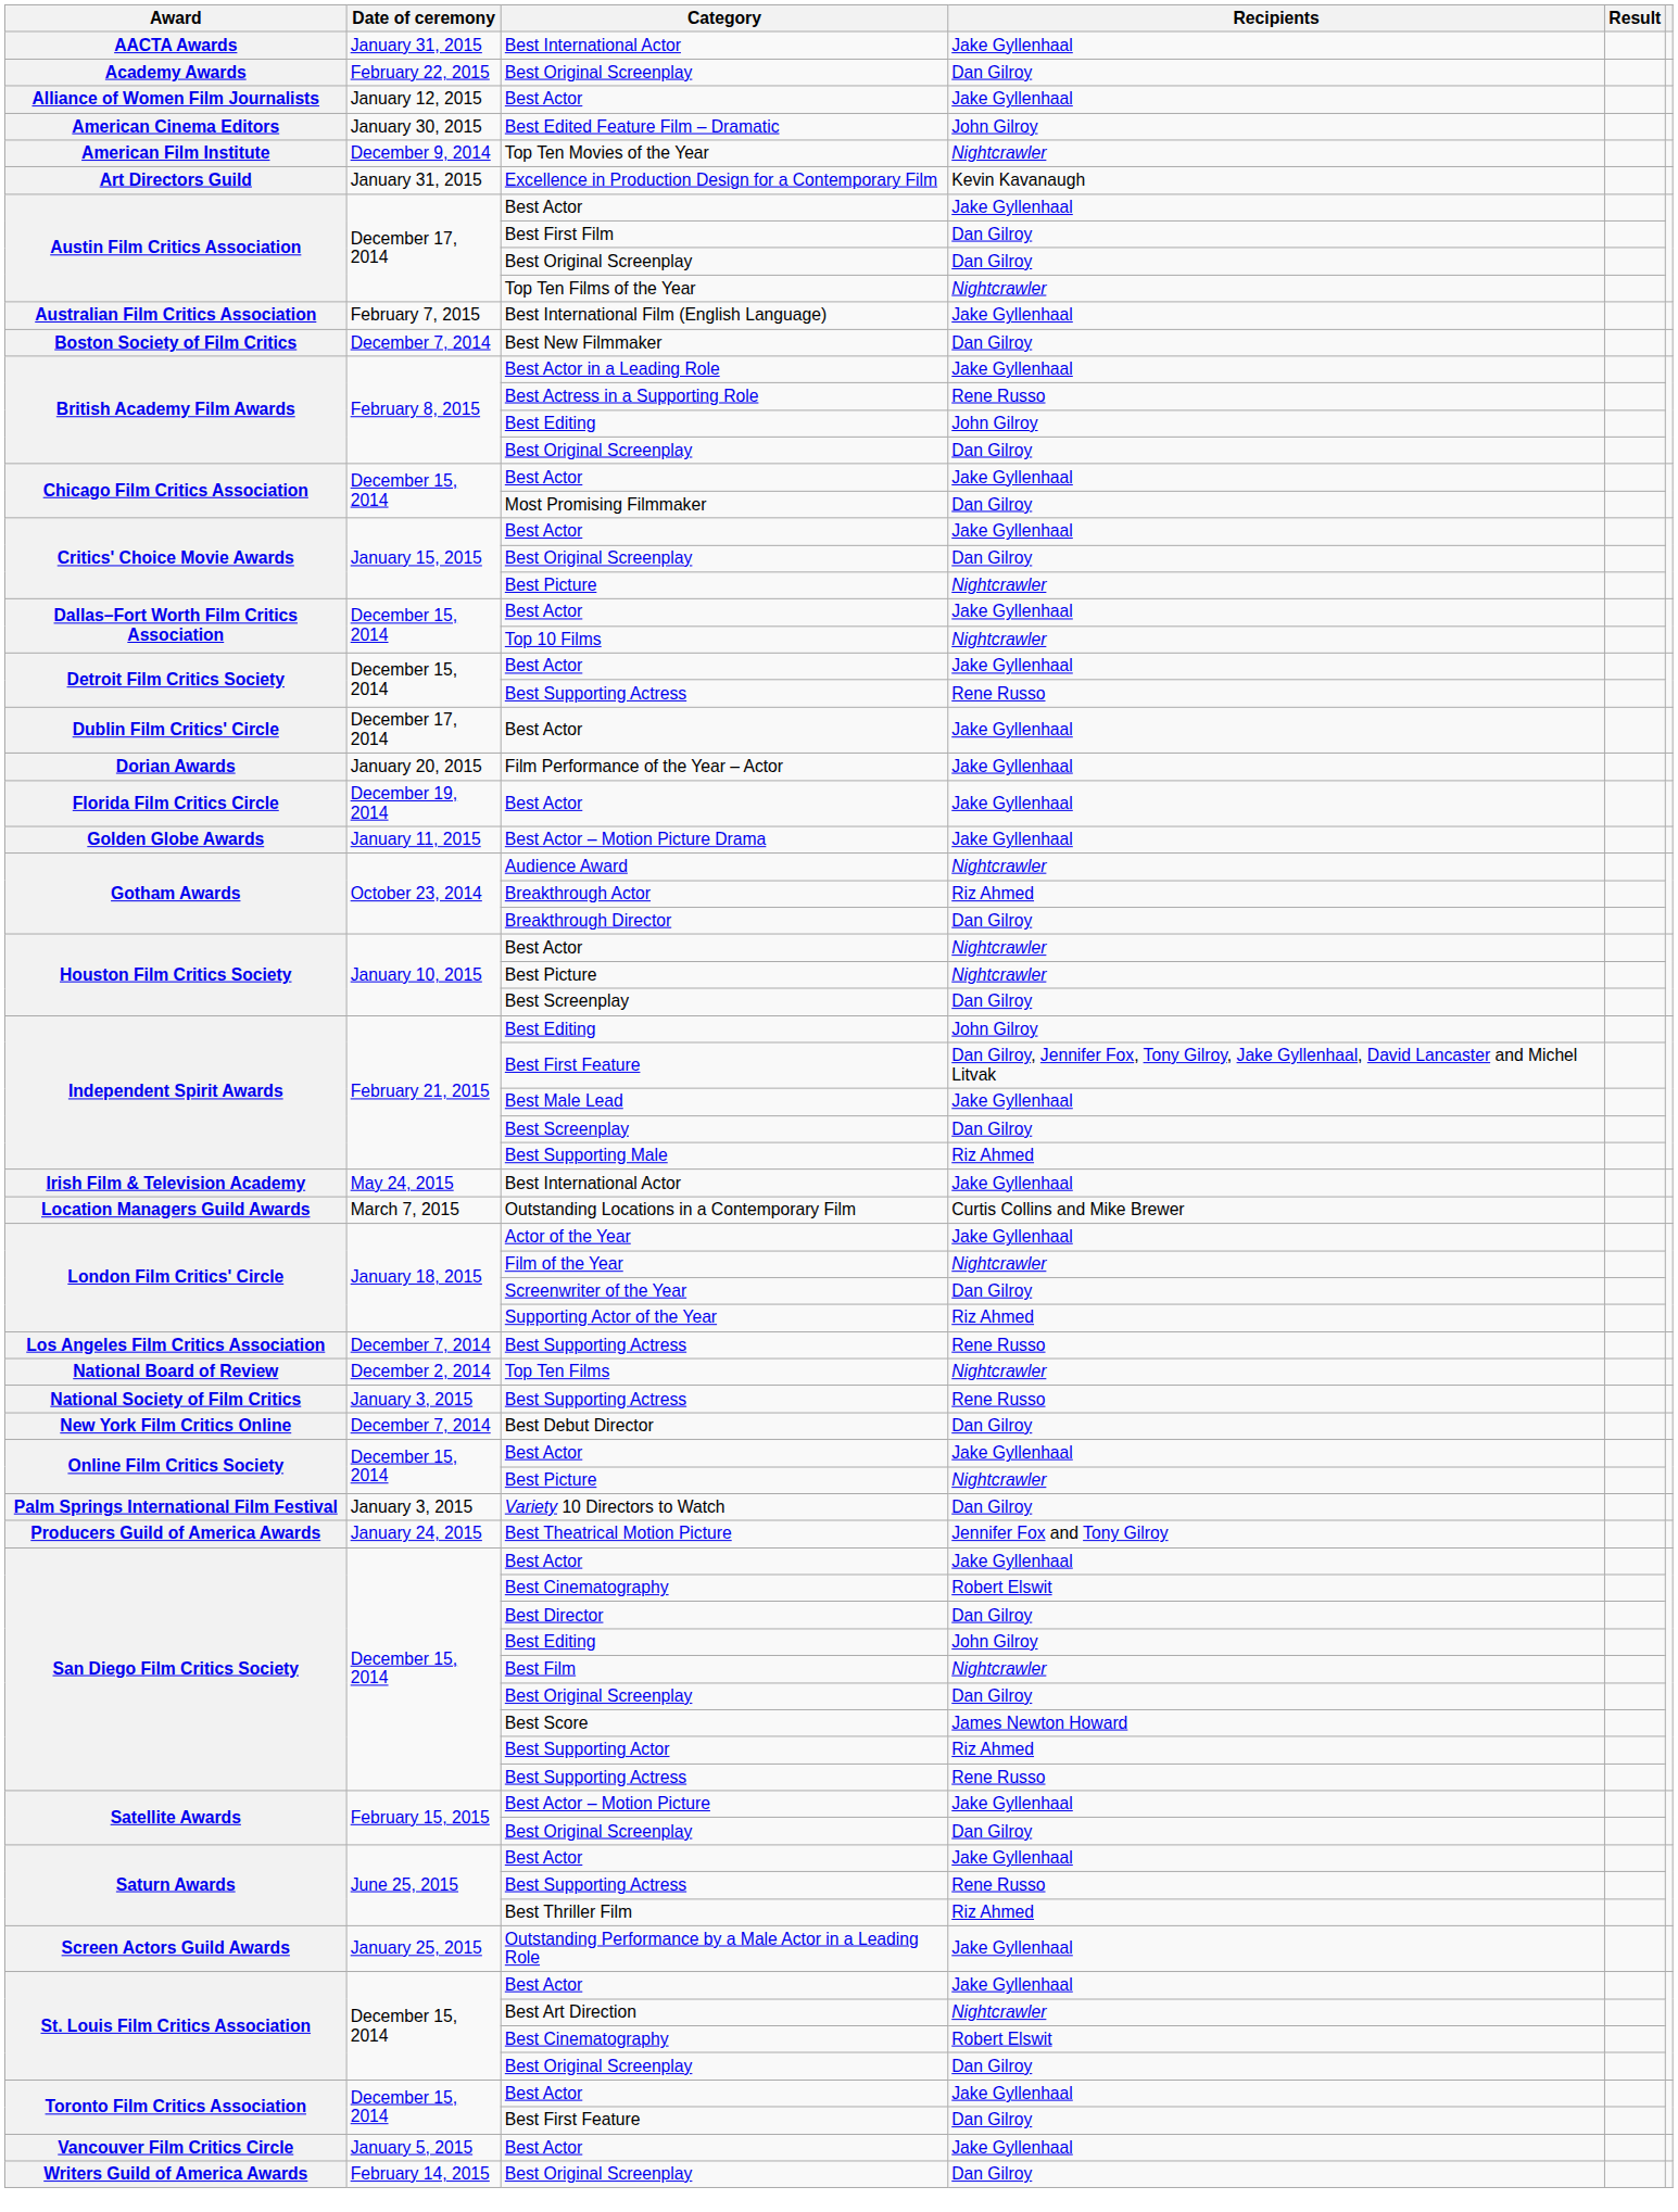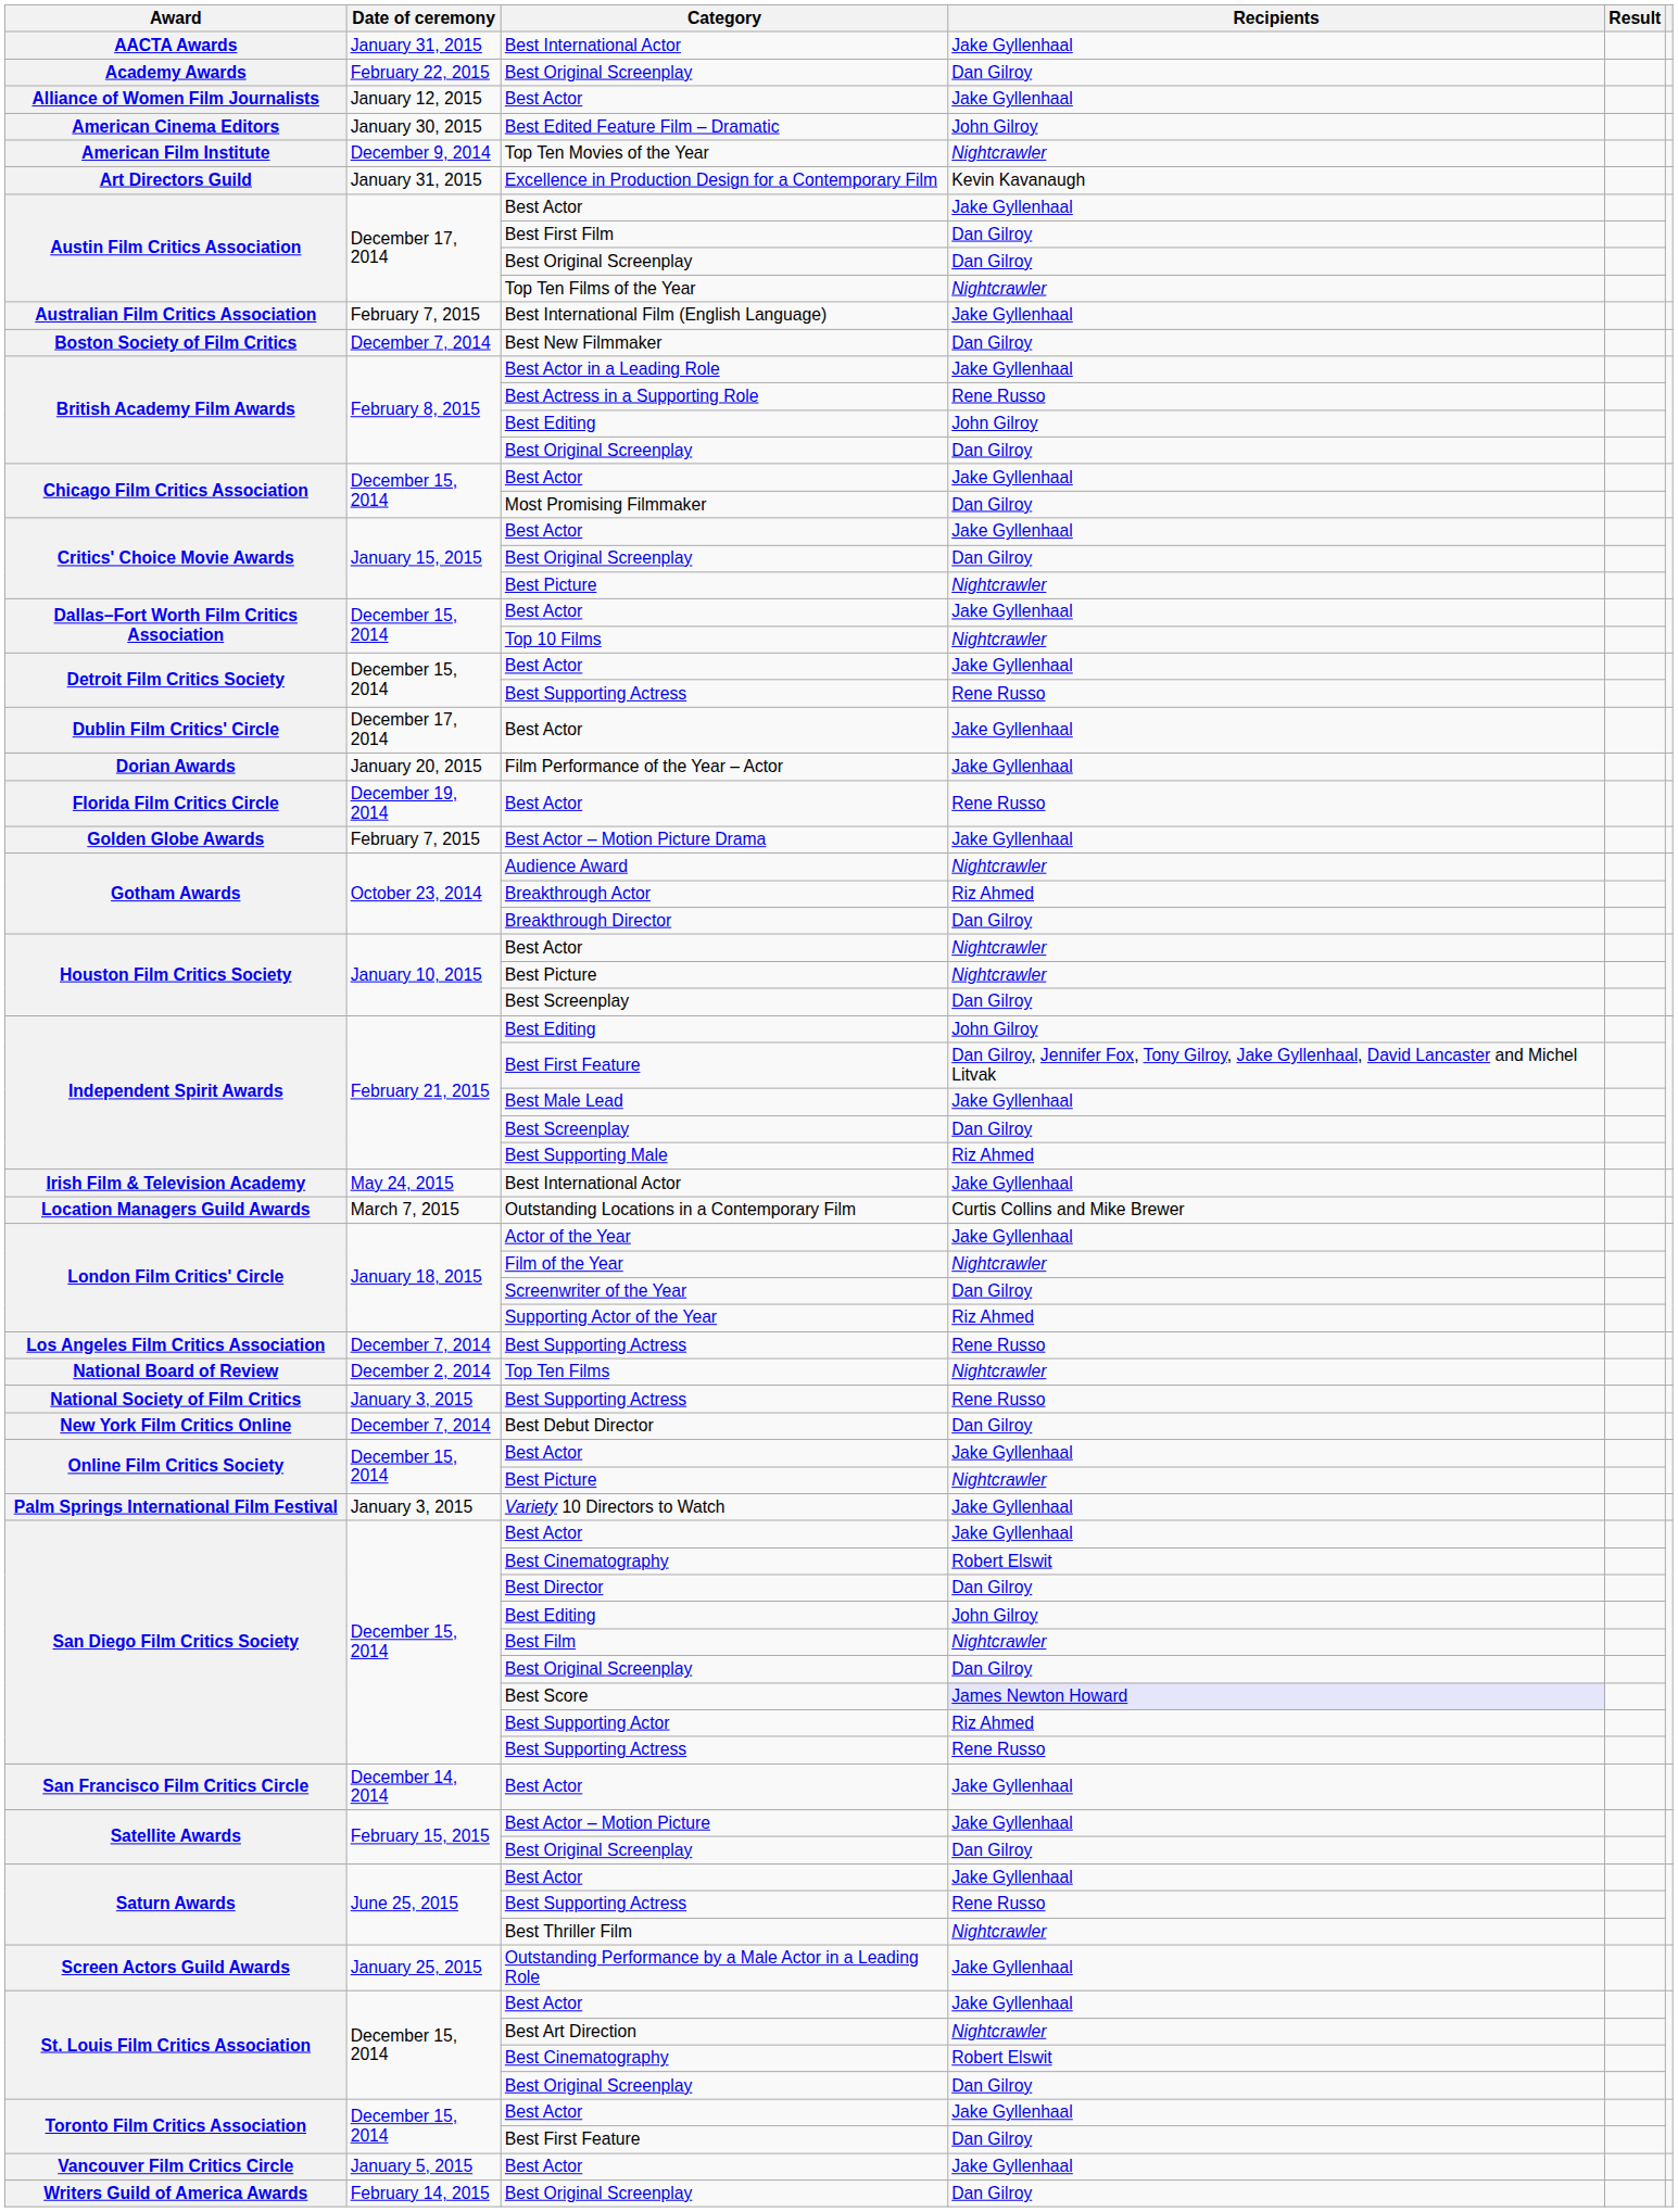Florida Film Critics Circle / Best Actor | Recipients: Jake Gyllenhaal -> Rene Russo
Best Actor – Motion Picture Drama | Date of ceremony: January 11, 2015 -> February 7, 2015
Variety 10 Directors to Watch | Recipients: Dan Gilroy -> Jake Gyllenhaal
- row: Producers Guild of America Awards | January 24, 2015 | Best Theatrical Motion Picture | Jennifer Fox and Tony Gilroy
Best Score | Recipients: no background -> lavender background
+ row: San Francisco Film Critics Circle | December 14, 2014 | Best Actor | Jake Gyllenhaal
Best Thriller Film | Recipients: Riz Ahmed -> Nightcrawler
